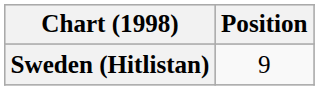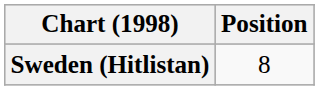Sweden (Hitlistan) | Position: 9 -> 8
